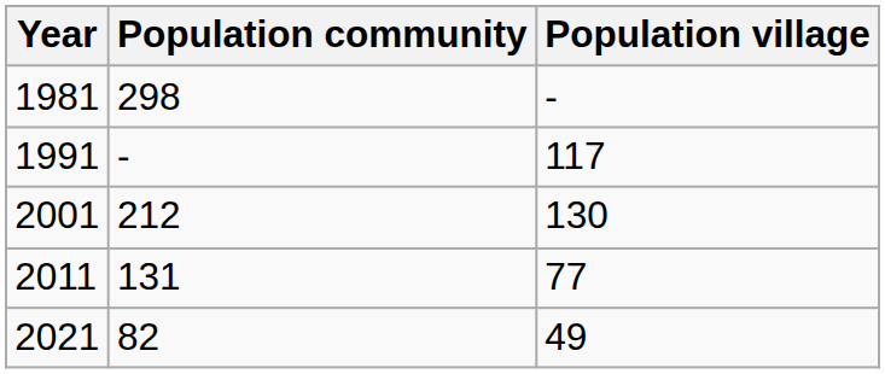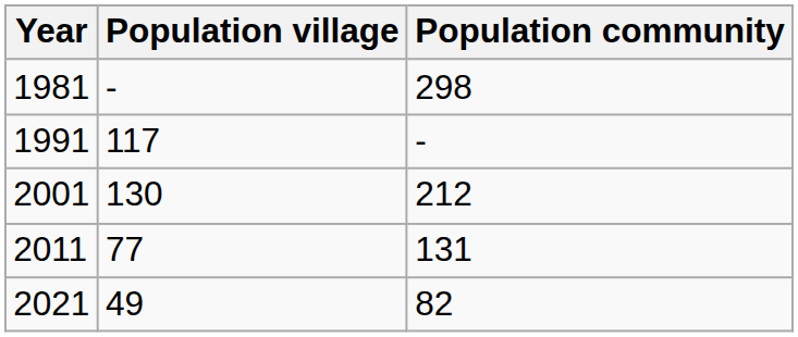columns swapped: Population village <-> Population community
